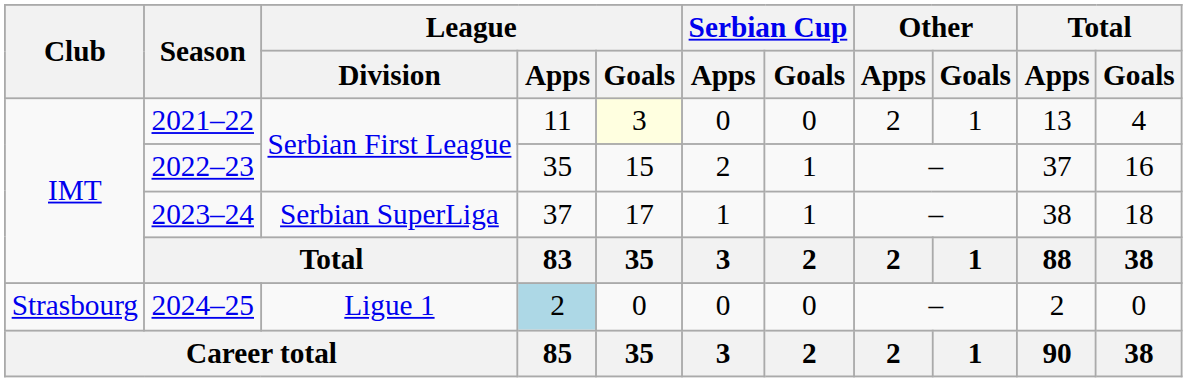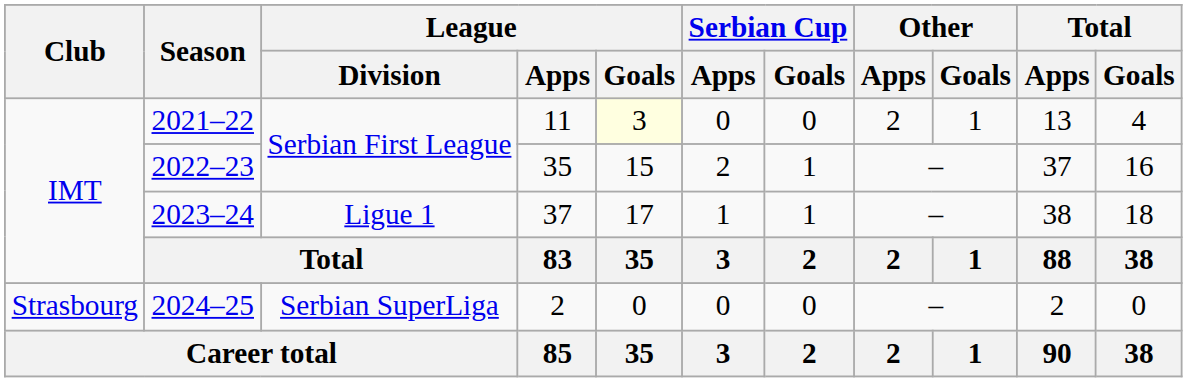2023–24 | League / Division: Serbian SuperLiga -> Ligue 1
2024–25 | League / Division: Ligue 1 -> Serbian SuperLiga
2024–25 | League / Apps: lightblue background -> no background
